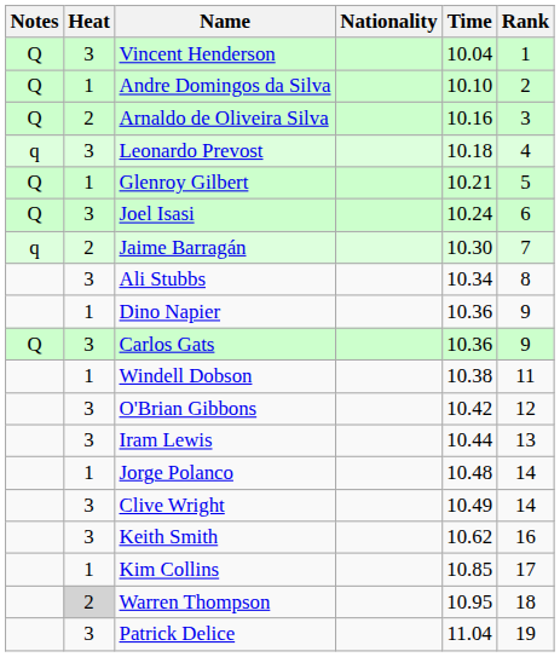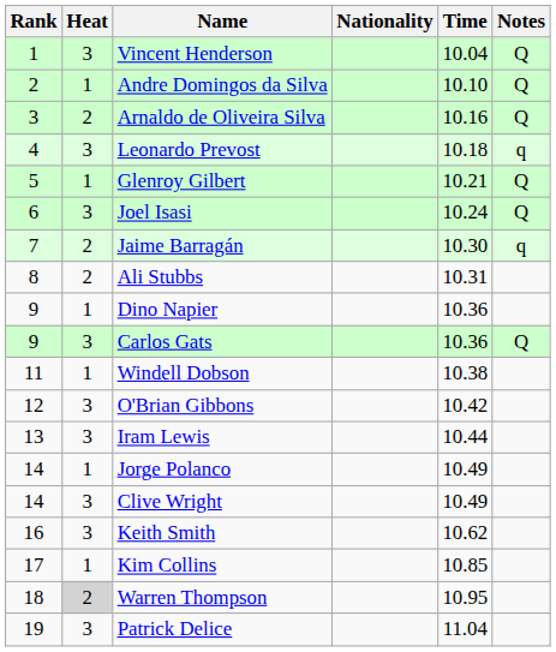columns swapped: Rank <-> Notes
Ali Stubbs | Heat: 3 -> 2
Ali Stubbs | Time: 10.34 -> 10.31
Jorge Polanco | Time: 10.48 -> 10.49
